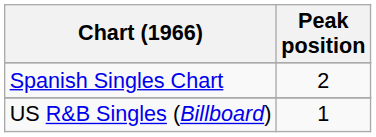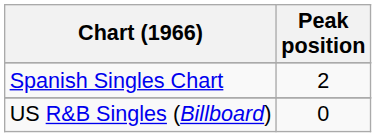US R&B Singles (Billboard) | Peak position: 1 -> 0
